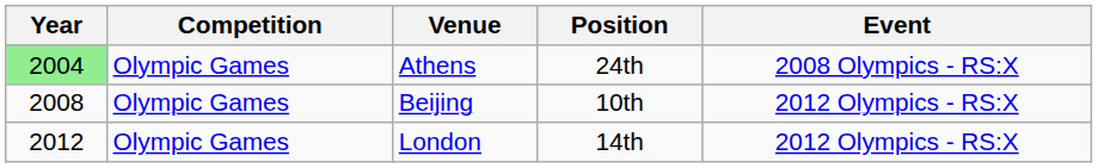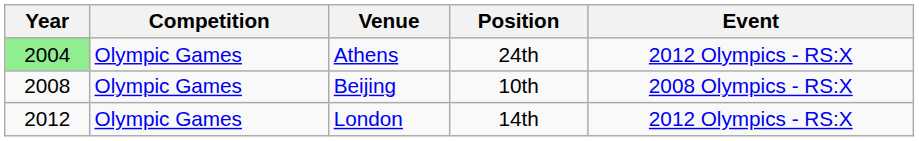Athens | Event: 2008 Olympics - RS:X -> 2012 Olympics - RS:X
Beijing | Event: 2012 Olympics - RS:X -> 2008 Olympics - RS:X
